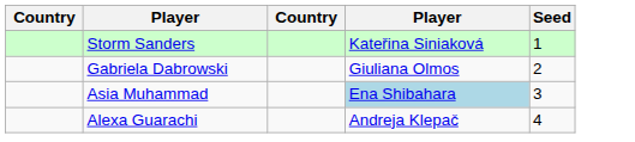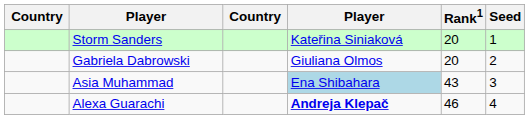+ column: Rank1 | 20 | 20 | 43 | 46
Alexa Guarachi | column 4: normal -> bold
